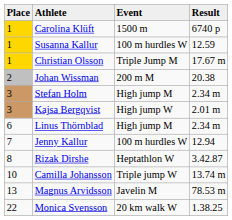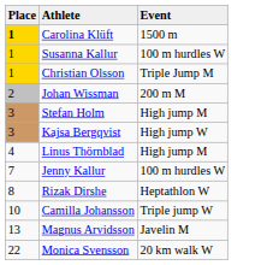- column: Result | 6740 p | 12.59 | 17.67 m | 20.38 | 2.34 m | 2.01 m | 2.34 m | 12.94 | 3.42.87 | 13.74 m | 78.53 m | 1.38.25
Carolina Klüft | Place: normal -> bold
Linus Thörnblad | Place: 6 -> 4
